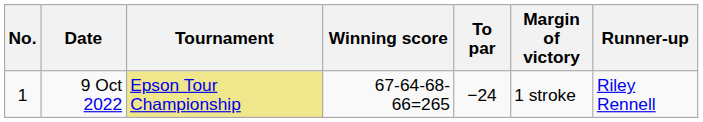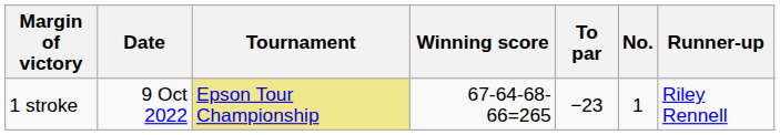columns swapped: No. <-> Margin of victory
9 Oct 2022 | To par: −24 -> −23
